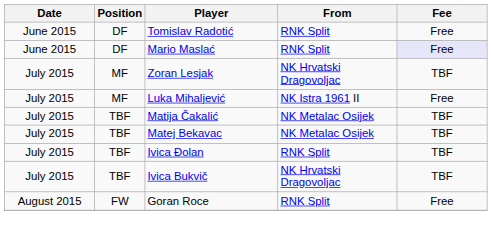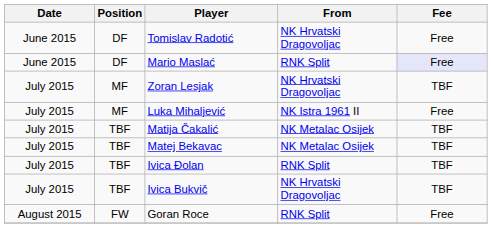Tomislav Radotić | From: RNK Split -> NK Hrvatski Dragovoljac
